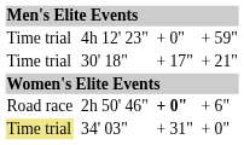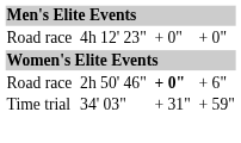4h 12' 23" | column 1: Time trial -> Road race
4h 12' 23" | column 7: + 59" -> + 0"
- row: Time trial | 30' 18" | + 17" | + 21"
34' 03" | column 1: khaki background -> no background
34' 03" | column 7: + 0" -> + 59"
